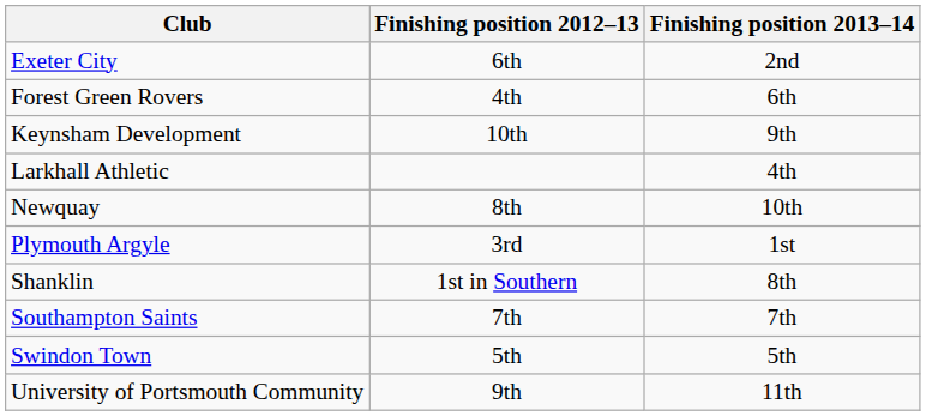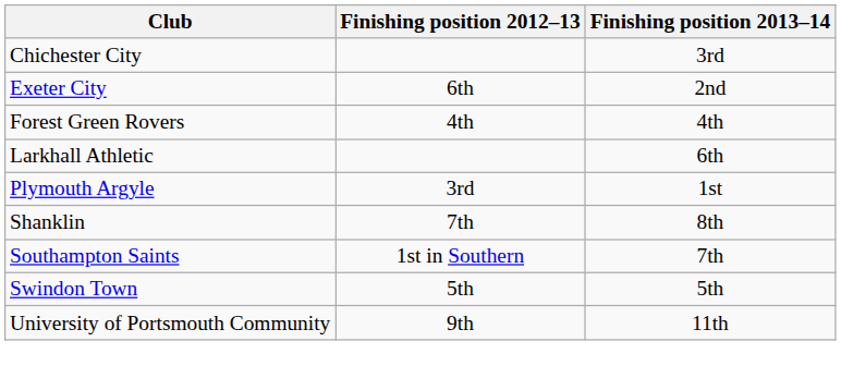+ row: Chichester City | 3rd
Forest Green Rovers | Finishing position 2013–14: 6th -> 4th
- row: Keynsham Development | 10th | 9th
Larkhall Athletic | Finishing position 2013–14: 4th -> 6th
- row: Newquay | 8th | 10th
Shanklin | Finishing position 2012–13: 1st in Southern -> 7th
Southampton Saints | Finishing position 2012–13: 7th -> 1st in Southern
